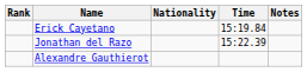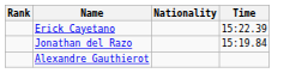- column: Notes
Erick Cayetano | Time: 15:19.84 -> 15:22.39
Jonathan del Razo | Time: 15:22.39 -> 15:19.84
